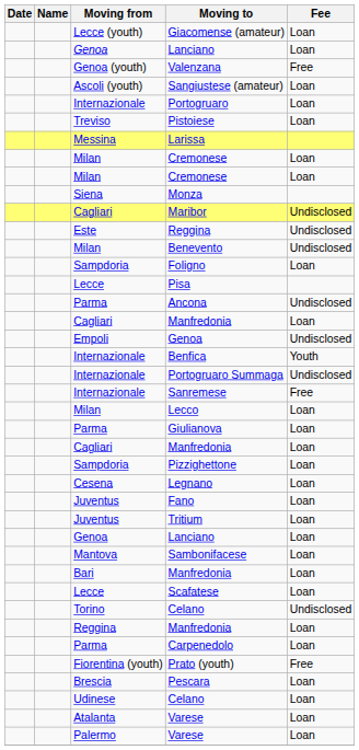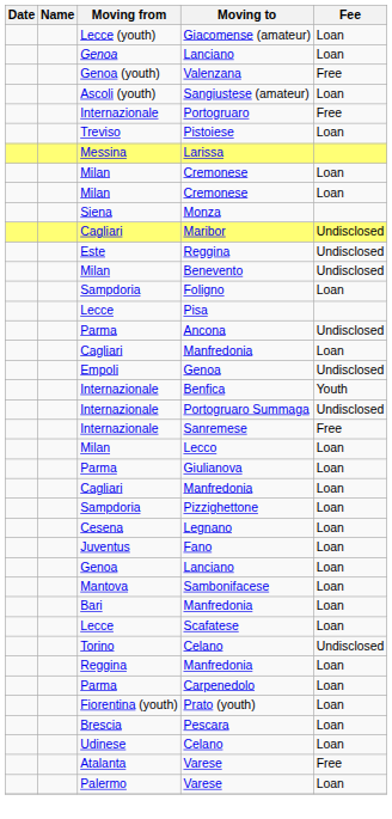Portogruaro | Fee: Loan -> Free
- row: Juventus | Tritium | Loan
Prato (youth) | Fee: Free -> Loan
Atalanta / Varese | Fee: Loan -> Free
